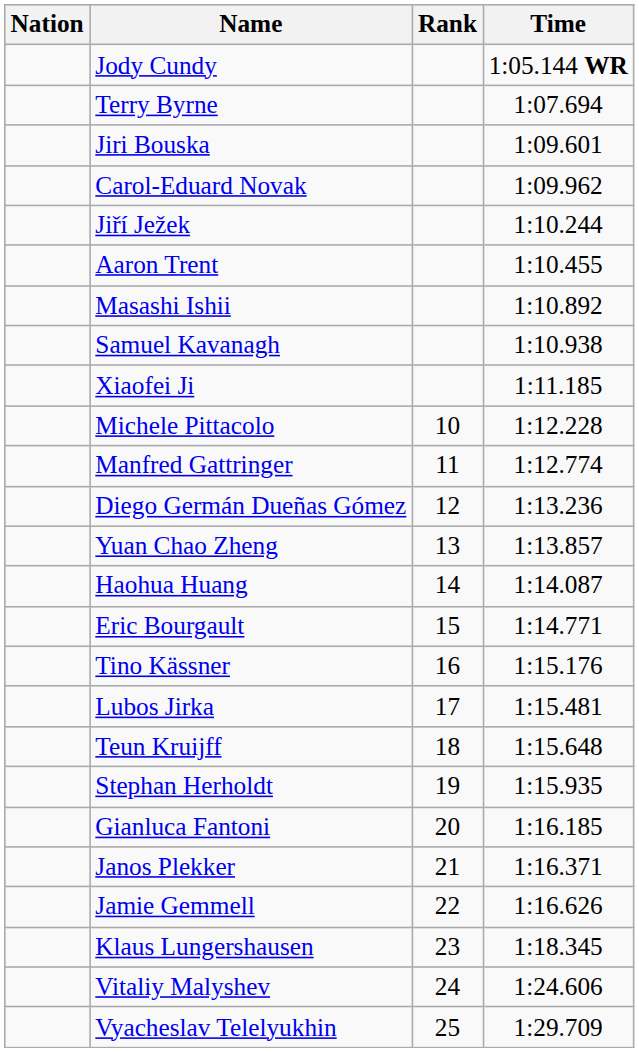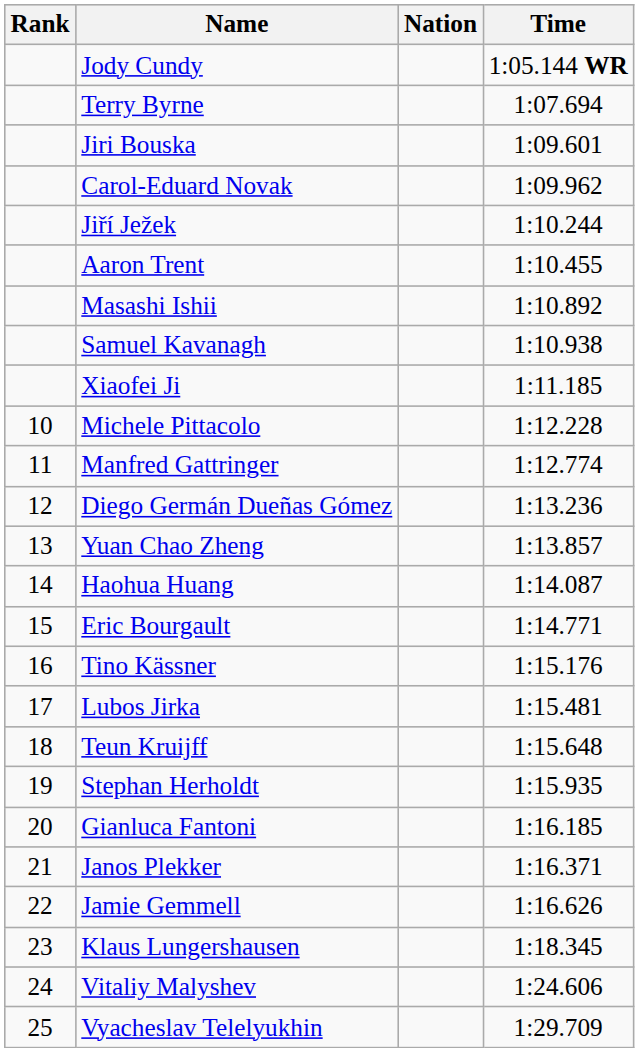columns swapped: Rank <-> Nation
